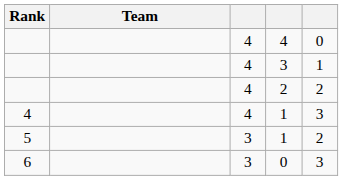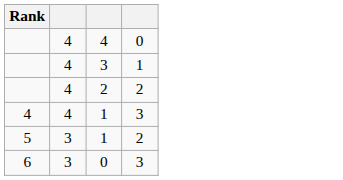- column: Team
